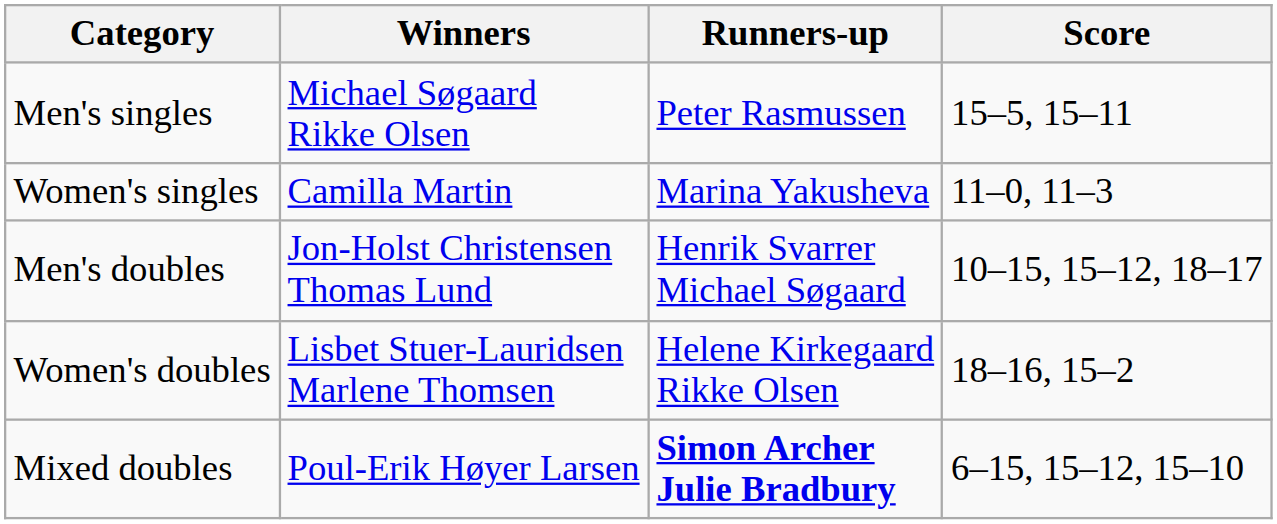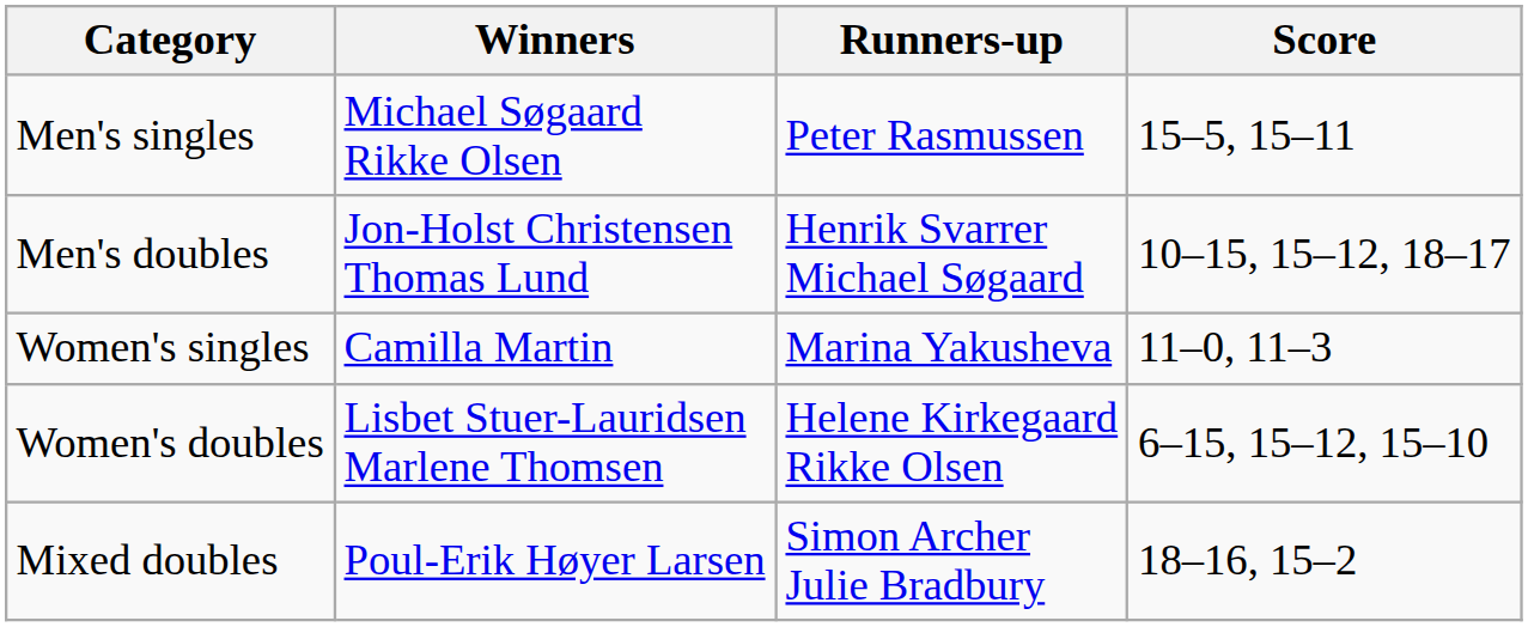rows swapped: Women's singles <-> Men's doubles
Women's doubles | Score: 18–16, 15–2 -> 6–15, 15–12, 15–10
Mixed doubles | Runners-up: bold -> normal
Mixed doubles | Score: 6–15, 15–12, 15–10 -> 18–16, 15–2
